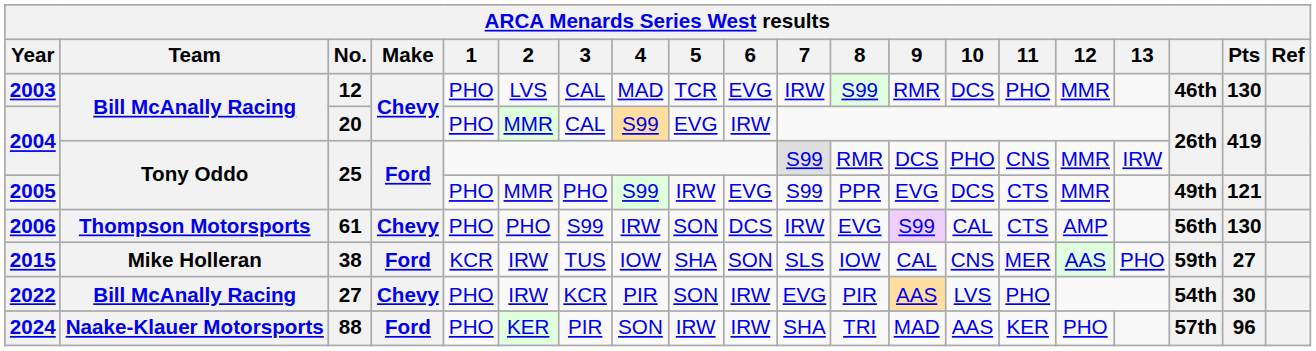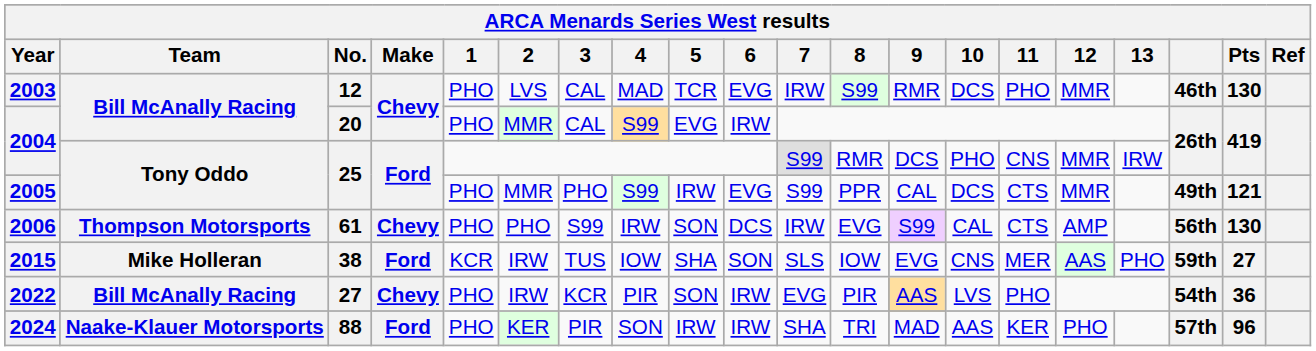2005 | 9: EVG -> CAL
2015 | 9: CAL -> EVG
2022 | Pts: 30 -> 36
